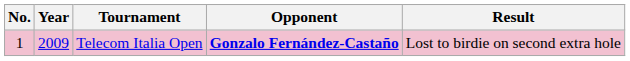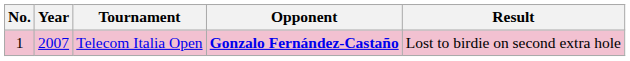Telecom Italia Open | Year: 2009 -> 2007
